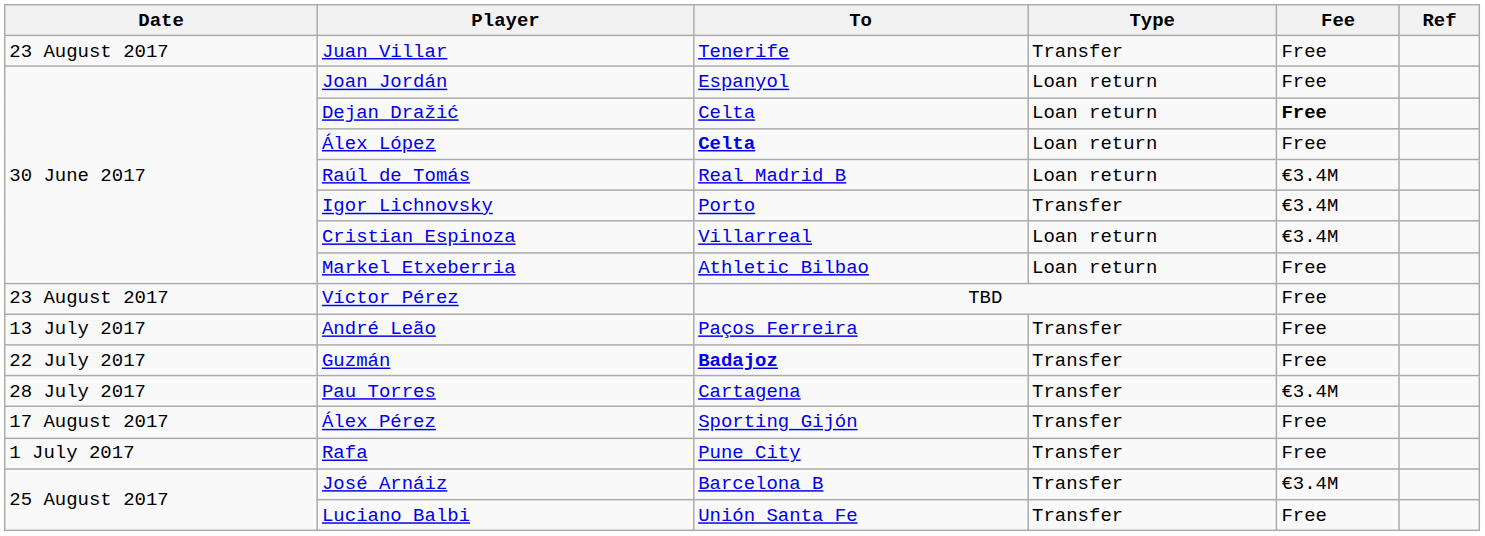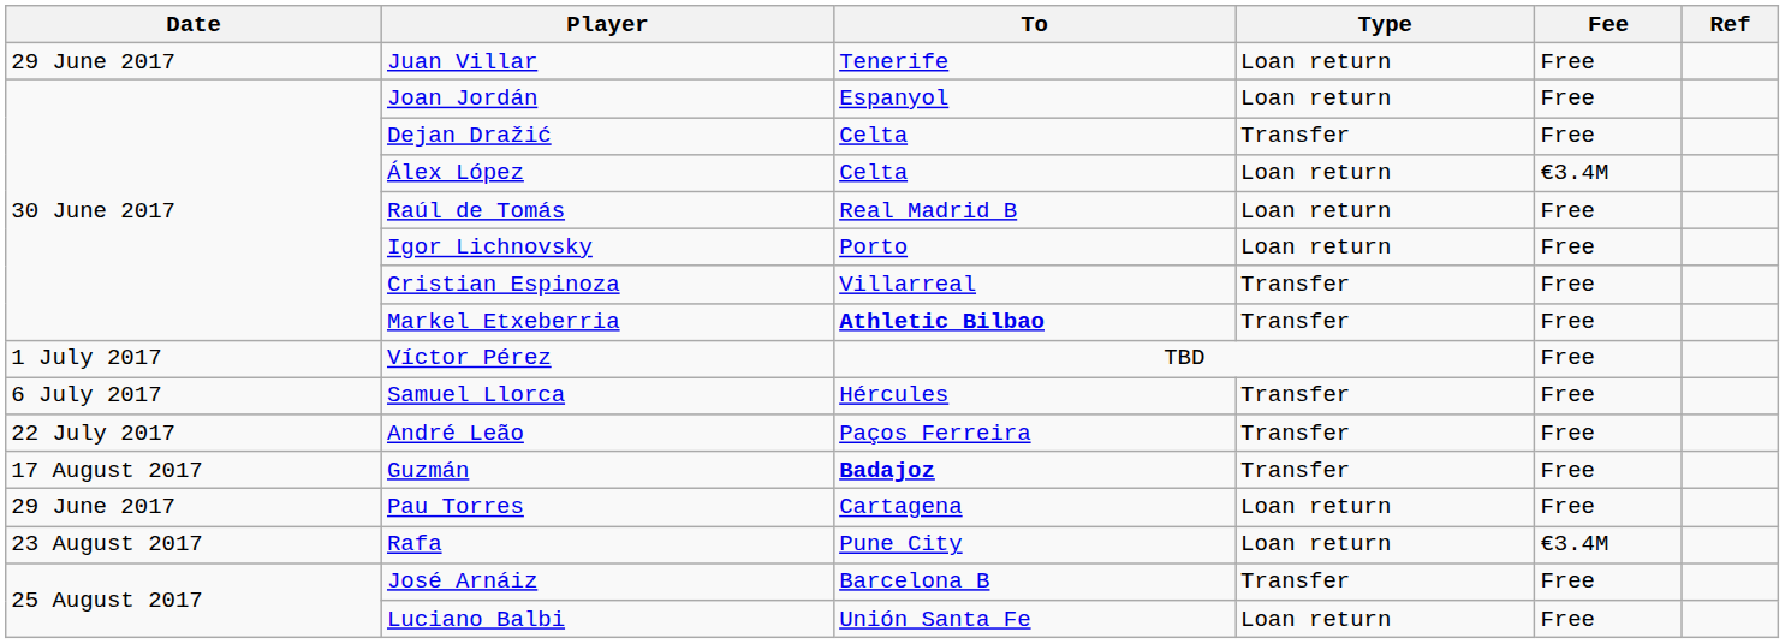Juan Villar | Date: 23 August 2017 -> 29 June 2017
Juan Villar | Type: Transfer -> Loan return
Dejan Dražić | Type: Loan return -> Transfer
Dejan Dražić | Fee: bold -> normal
Álex López | To: bold -> normal
Álex López | Fee: Free -> €3.4M
Raúl de Tomás | Fee: €3.4M -> Free
Igor Lichnovsky | Type: Transfer -> Loan return
Igor Lichnovsky | Fee: €3.4M -> Free
Cristian Espinoza | Type: Loan return -> Transfer
Cristian Espinoza | Fee: €3.4M -> Free
Markel Etxeberria | To: normal -> bold
Markel Etxeberria | Type: Loan return -> Transfer
Víctor Pérez | Date: 23 August 2017 -> 1 July 2017
+ row: 6 July 2017 | Samuel Llorca | Hércules | Transfer | Free
André Leão | Date: 13 July 2017 -> 22 July 2017
Guzmán | Date: 22 July 2017 -> 17 August 2017
Pau Torres | Date: 28 July 2017 -> 29 June 2017
Pau Torres | Type: Transfer -> Loan return
Pau Torres | Fee: €3.4M -> Free
- row: 17 August 2017 | Álex Pérez | Sporting Gijón | Transfer | Free
Rafa | Date: 1 July 2017 -> 23 August 2017
Rafa | Type: Transfer -> Loan return
Rafa | Fee: Free -> €3.4M
José Arnáiz | Fee: €3.4M -> Free
Luciano Balbi | Type: Transfer -> Loan return
